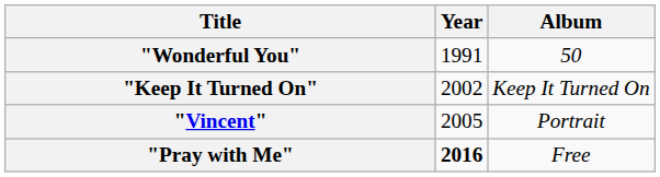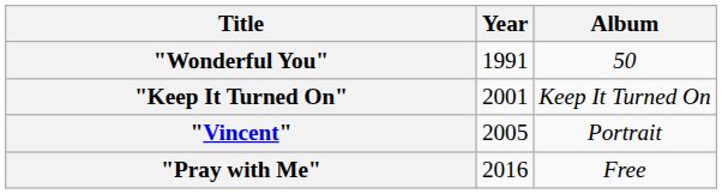"Keep It Turned On" | Year: 2002 -> 2001
"Pray with Me" | Year: bold -> normal
